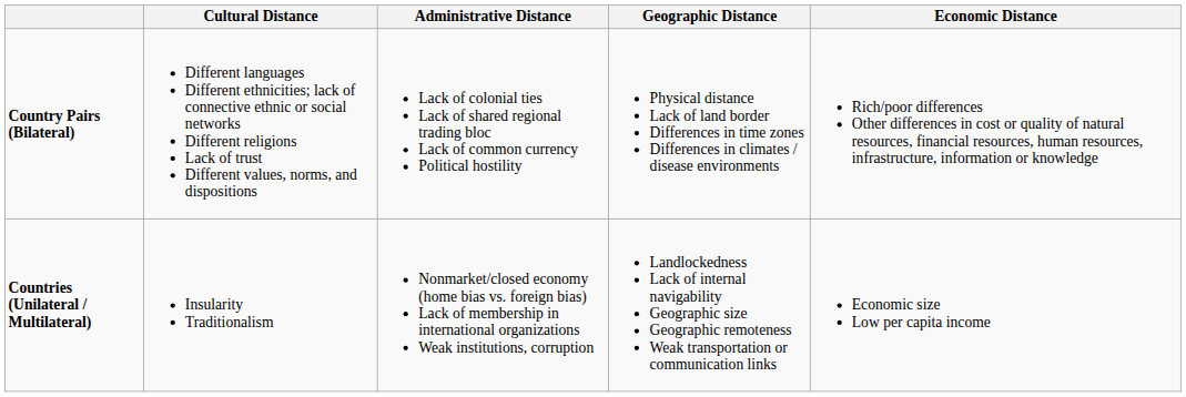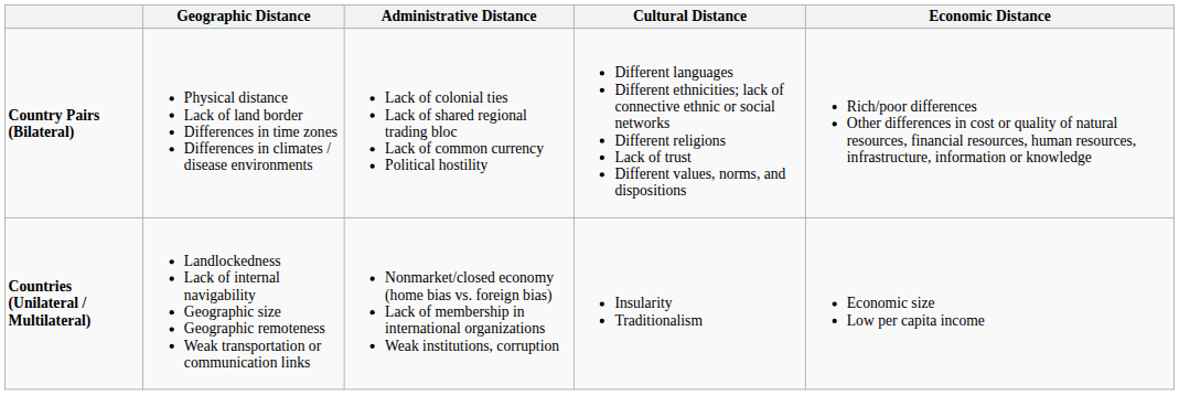columns swapped: Cultural Distance <-> Geographic Distance
